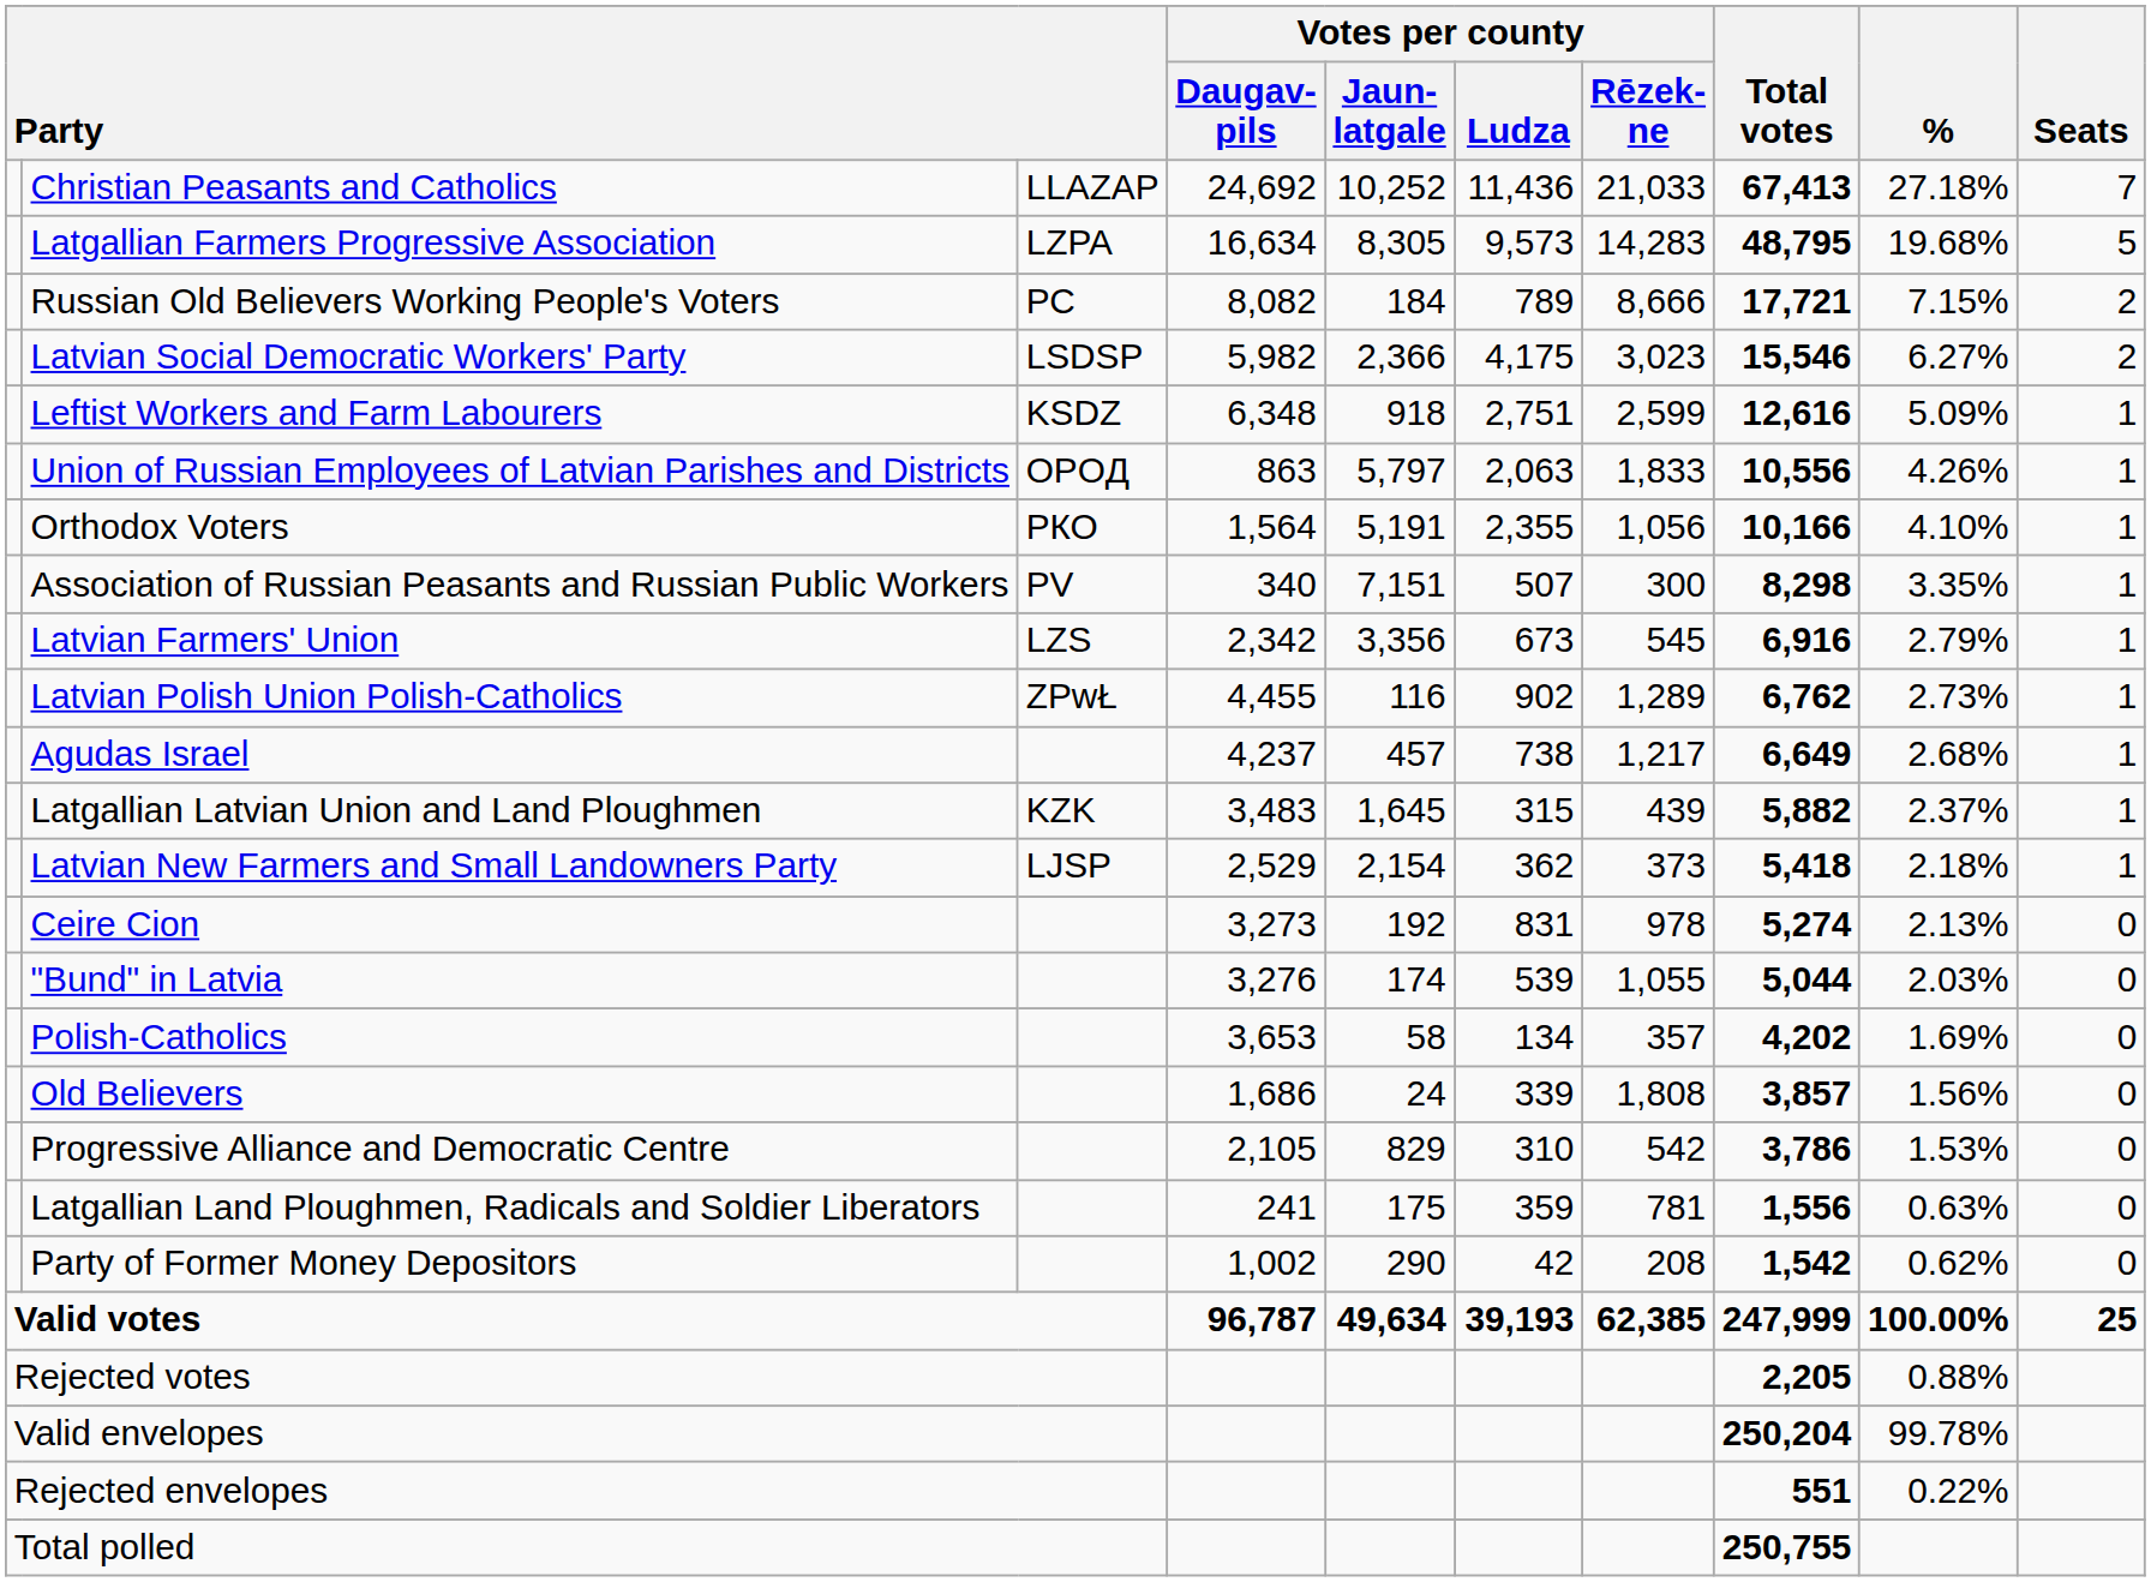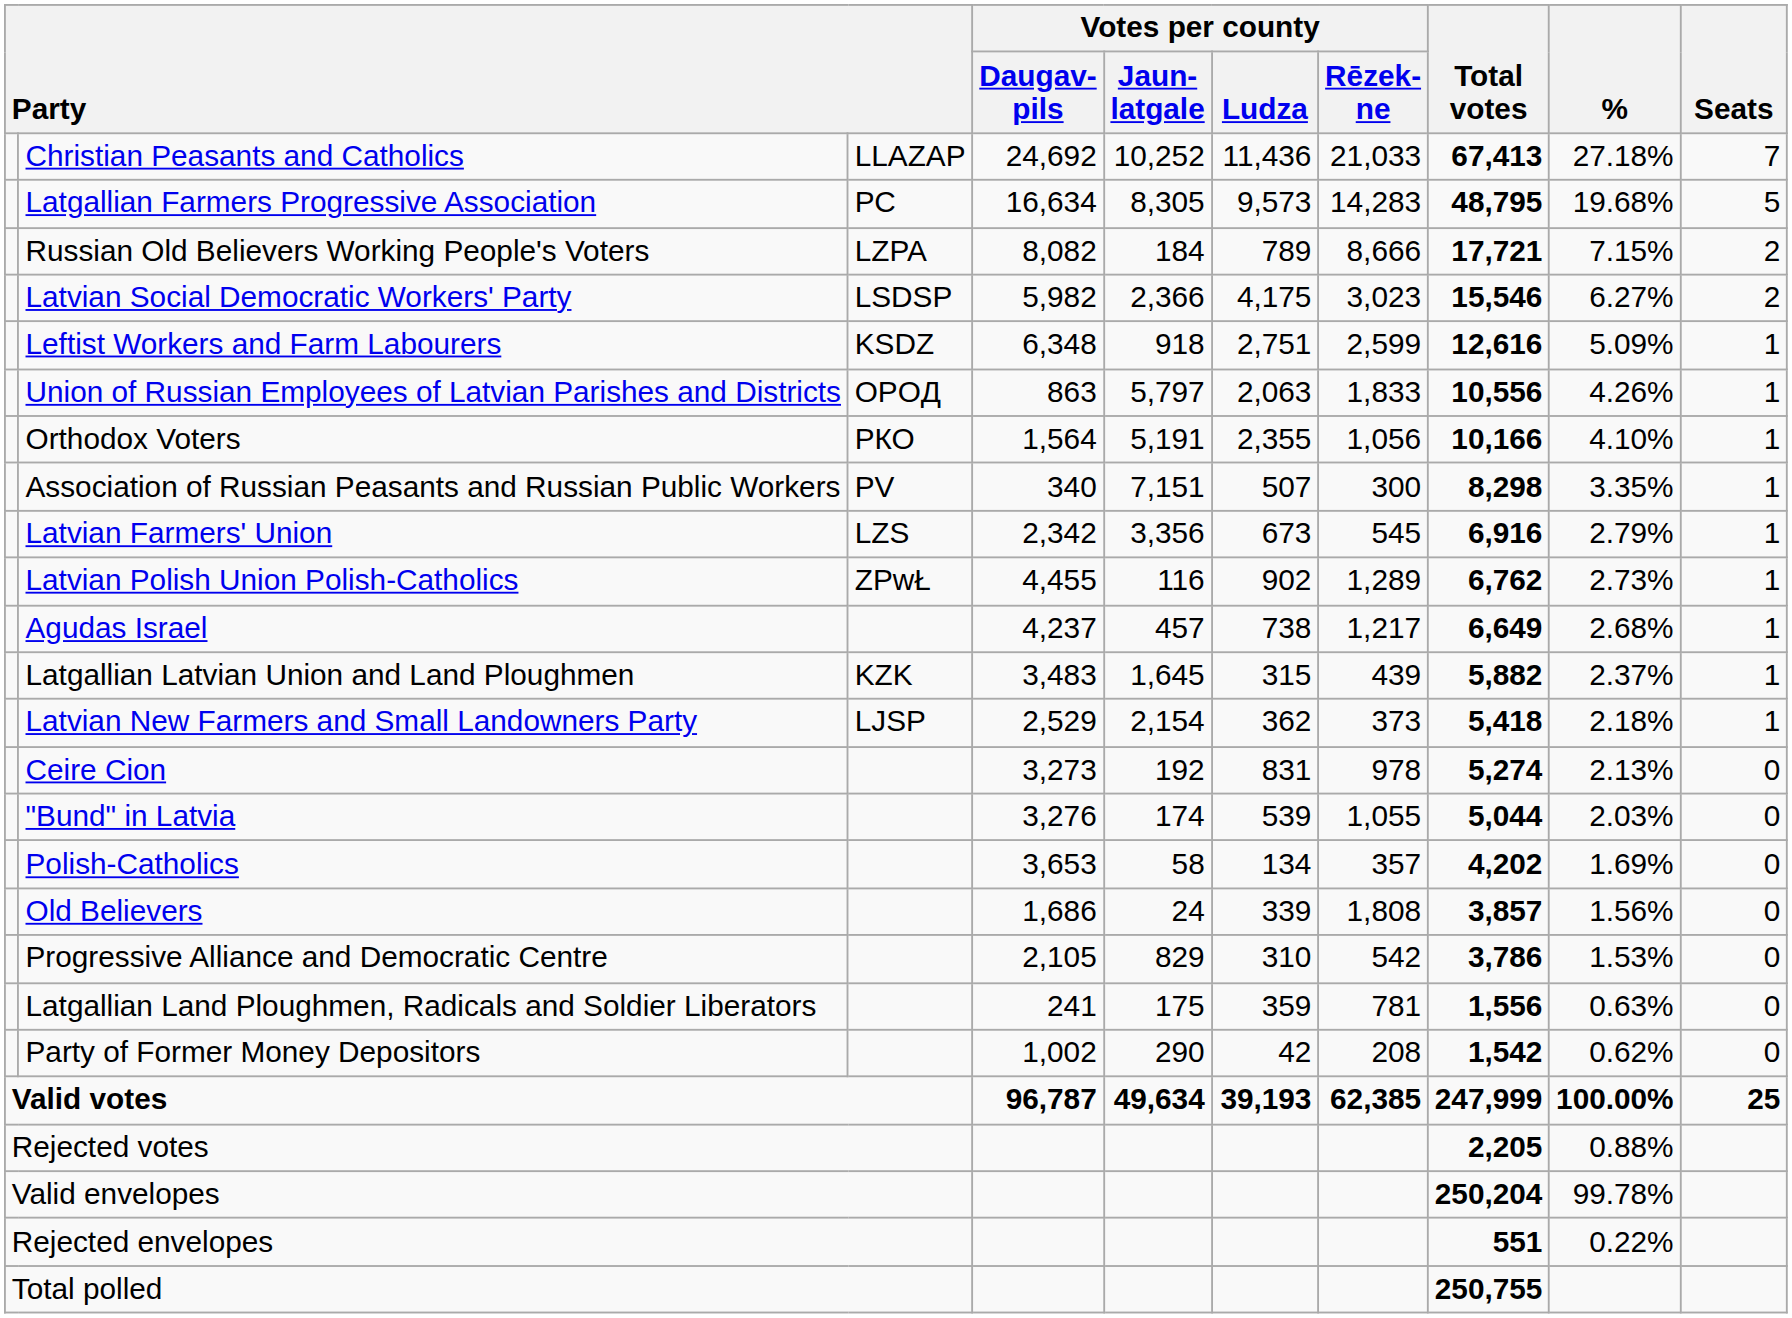Latgallian Farmers Progressive Association | column 3: LZPA -> РС
Russian Old Believers Working People's Voters | column 3: РС -> LZPA
